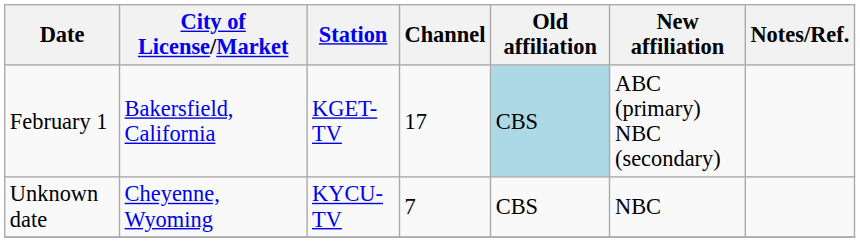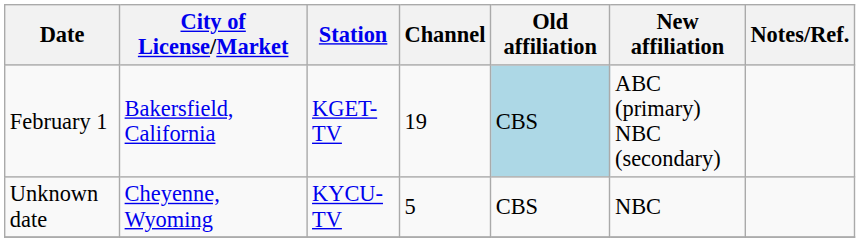February 1 | Channel: 17 -> 19
Unknown date | Channel: 7 -> 5
